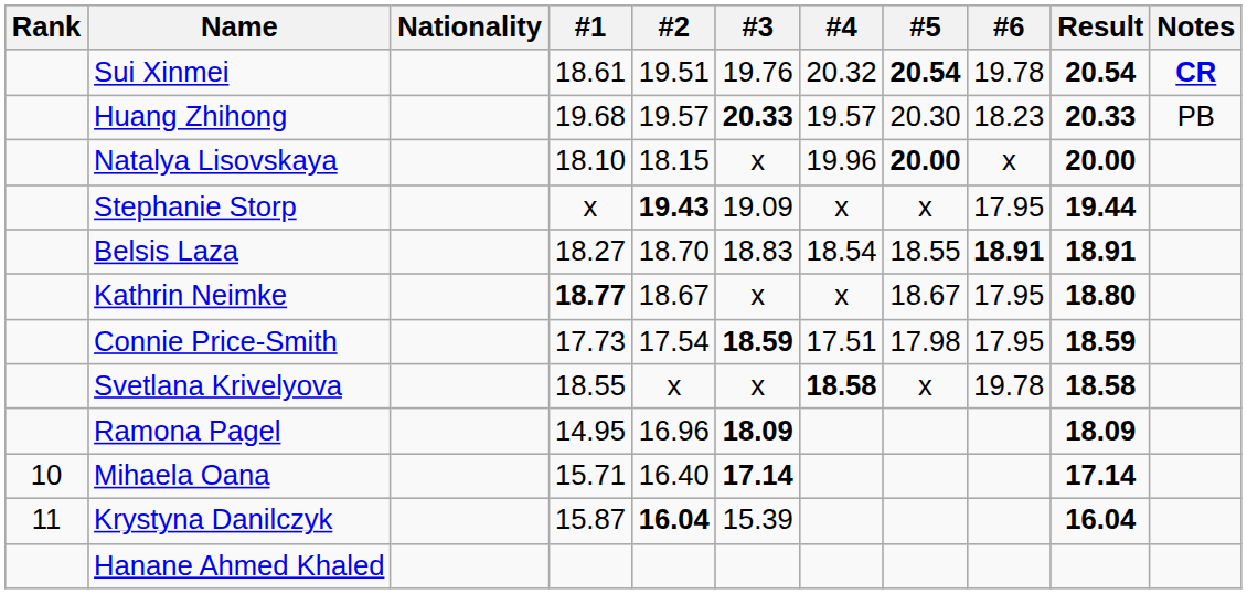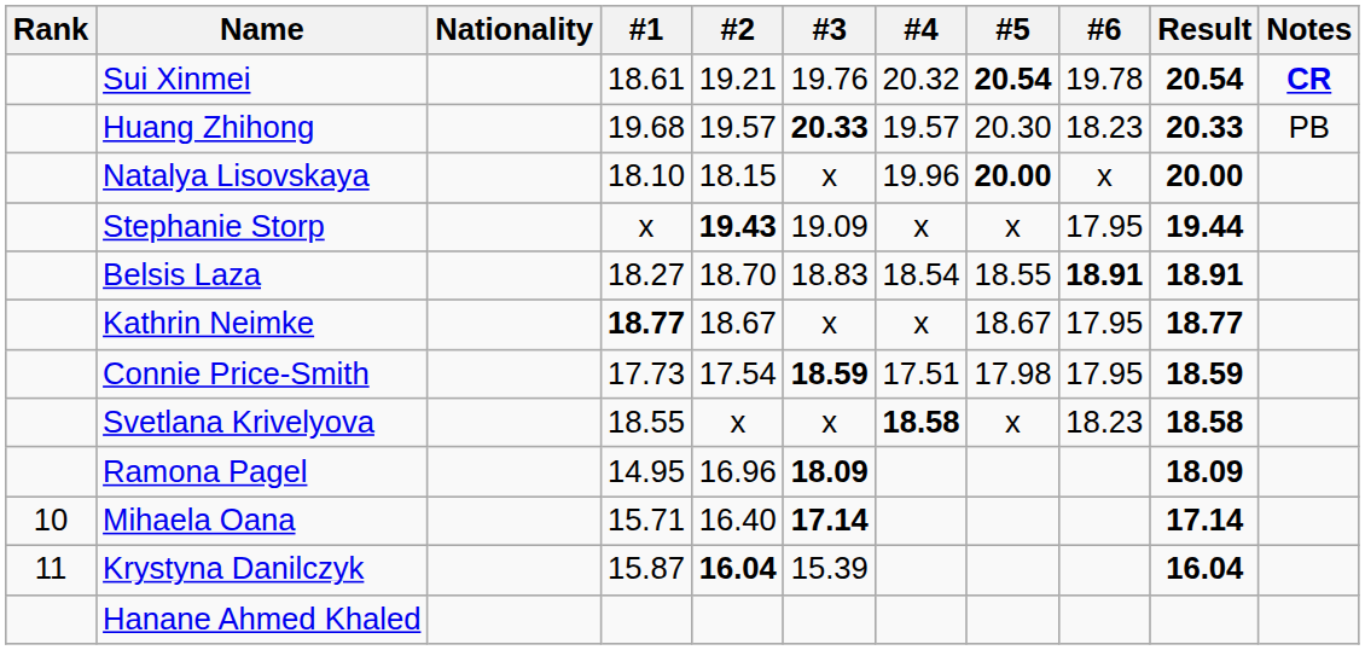Sui Xinmei | #2: 19.51 -> 19.21
Kathrin Neimke | Result: 18.80 -> 18.77
Svetlana Krivelyova | #6: 19.78 -> 18.23
